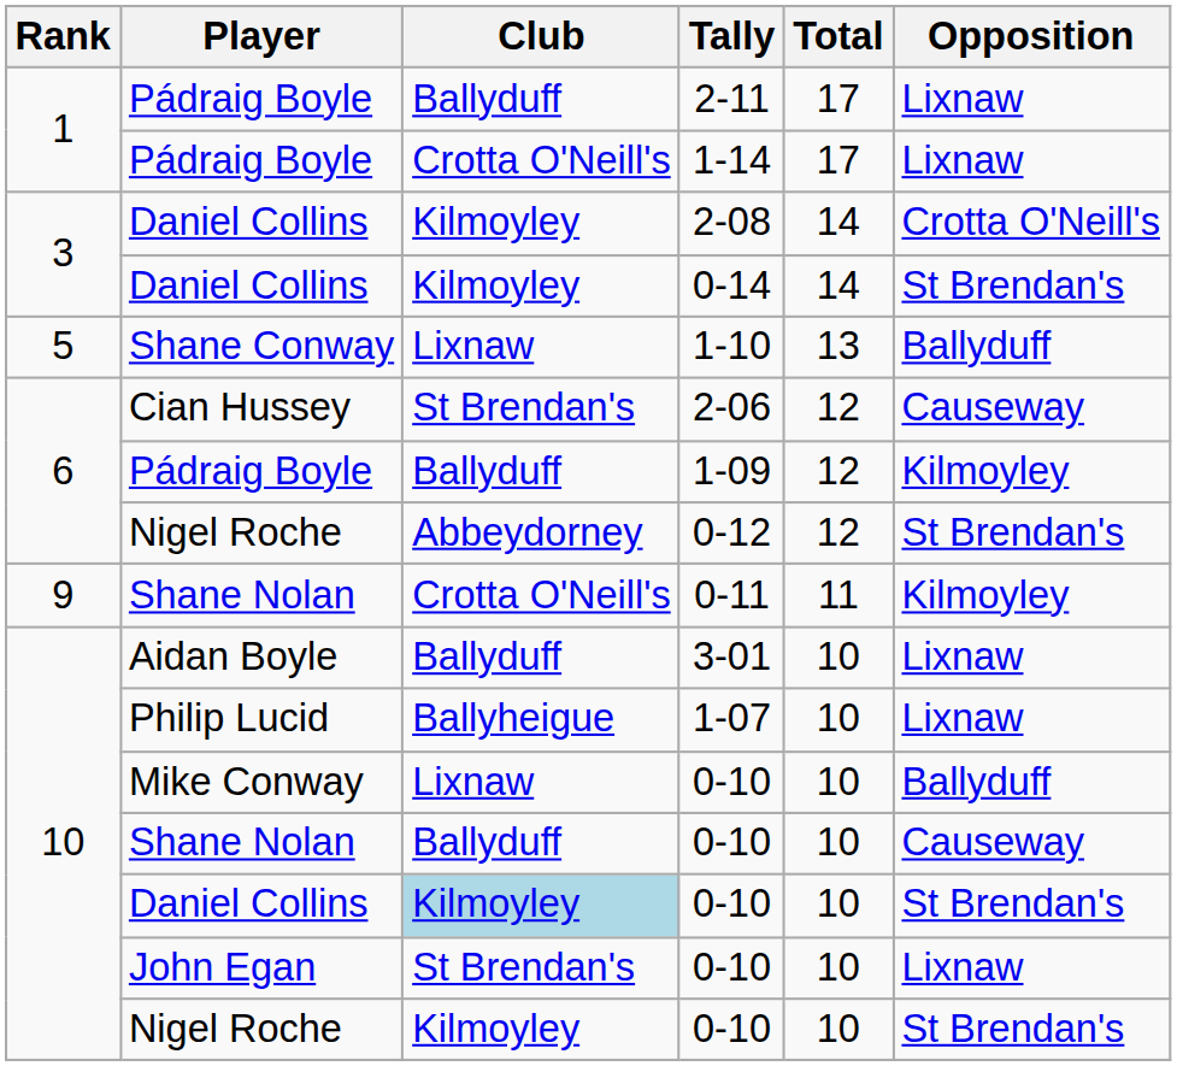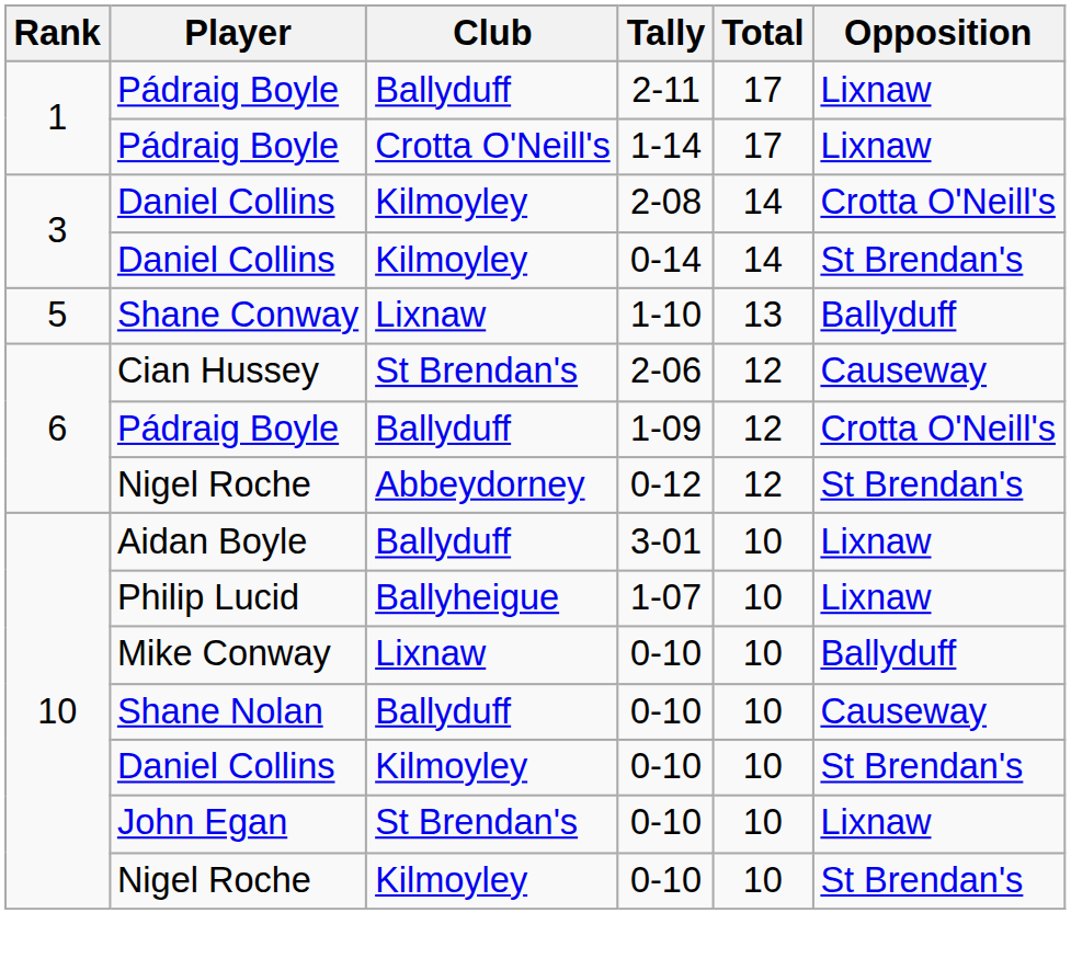1-09 | Opposition: Kilmoyley -> Crotta O'Neill's
- row: 9 | Shane Nolan | Crotta O'Neill's | 0-11 | 11 | Kilmoyley
Daniel Collins / 0-10 | Club: lightblue background -> no background
